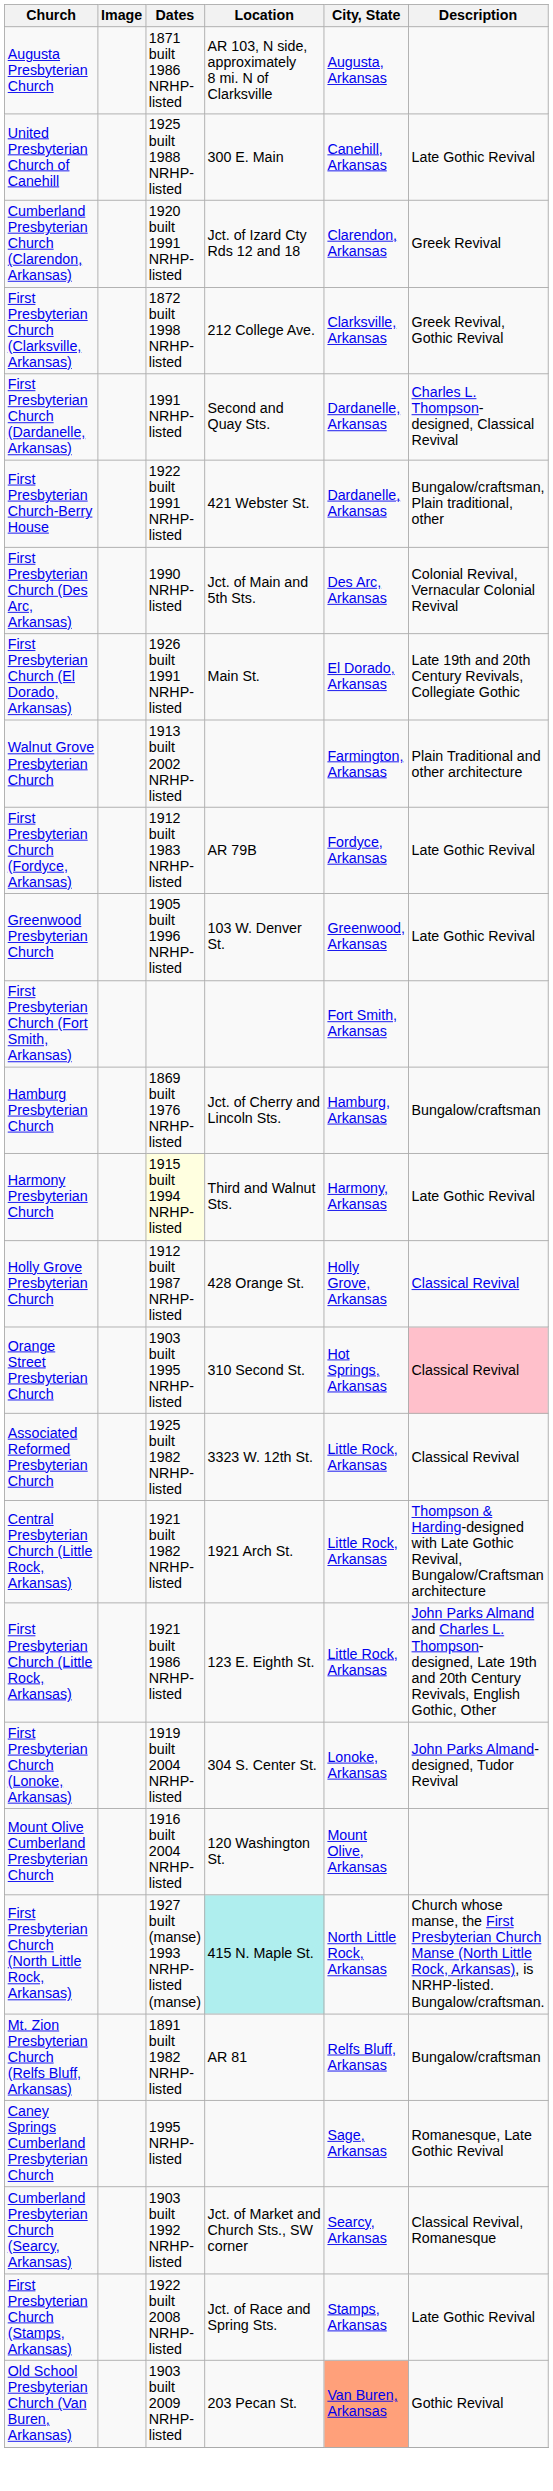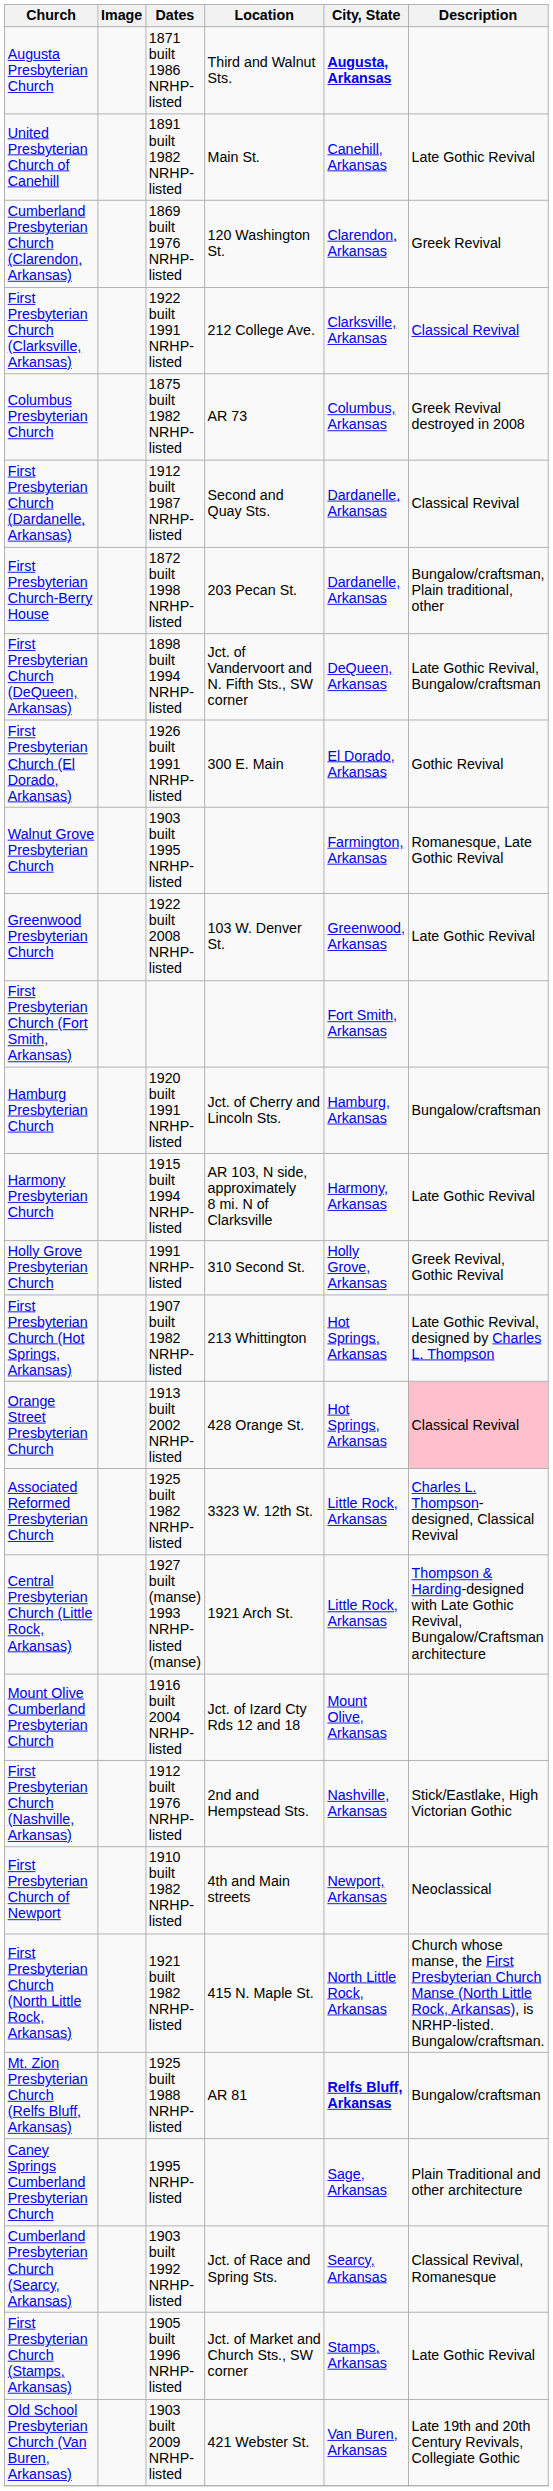Augusta Presbyterian Church | Location: AR 103, N side, approximately 8 mi. N of Clarksville -> Third and Walnut Sts.
Augusta Presbyterian Church | City, State: normal -> bold
United Presbyterian Church of Canehill | Dates: 1925 built 1988 NRHP-listed -> 1891 built 1982 NRHP-listed
United Presbyterian Church of Canehill | Location: 300 E. Main -> Main St.
Cumberland Presbyterian Church (Clarendon, Arkansas) | Dates: 1920 built 1991 NRHP-listed -> 1869 built 1976 NRHP-listed
Cumberland Presbyterian Church (Clarendon, Arkansas) | Location: Jct. of Izard Cty Rds 12 and 18 -> 120 Washington St.
First Presbyterian Church (Clarksville, Arkansas) | Dates: 1872 built 1998 NRHP-listed -> 1922 built 1991 NRHP-listed
First Presbyterian Church (Clarksville, Arkansas) | Description: Greek Revival, Gothic Revival -> Classical Revival
+ row: Columbus Presbyterian Church | 1875 built 1982 NRHP-listed | AR 73 | Columbus, Arkansas | Greek Revival destroyed in 2008
First Presbyterian Church (Dardanelle, Arkansas) | Dates: 1991 NRHP-listed -> 1912 built 1987 NRHP-listed
First Presbyterian Church (Dardanelle, Arkansas) | Description: Charles L. Thompson-designed, Classical Revival -> Classical Revival
First Presbyterian Church-Berry House | Dates: 1922 built 1991 NRHP-listed -> 1872 built 1998 NRHP-listed
First Presbyterian Church-Berry House | Location: 421 Webster St. -> 203 Pecan St.
+ row: First Presbyterian Church (DeQueen, Arkansas) | 1898 built 1994 NRHP-listed | Jct. of Vandervoort and N. Fifth Sts., SW corner | DeQueen, Arkansas | Late Gothic Revival, Bungalow/craftsman
- row: First Presbyterian Church (Des Arc, Arkansas) | 1990 NRHP-listed | Jct. of Main and 5th Sts. | Des Arc, Arkansas | Colonial Revival, Vernacular Colonial Revival
First Presbyterian Church (El Dorado, Arkansas) | Location: Main St. -> 300 E. Main
First Presbyterian Church (El Dorado, Arkansas) | Description: Late 19th and 20th Century Revivals, Collegiate Gothic -> Gothic Revival
Walnut Grove Presbyterian Church | Dates: 1913 built 2002 NRHP-listed -> 1903 built 1995 NRHP-listed
Walnut Grove Presbyterian Church | Description: Plain Traditional and other architecture -> Romanesque, Late Gothic Revival
- row: First Presbyterian Church (Fordyce, Arkansas) | 1912 built 1983 NRHP-listed | AR 79B | Fordyce, Arkansas | Late Gothic Revival
Greenwood Presbyterian Church | Dates: 1905 built 1996 NRHP-listed -> 1922 built 2008 NRHP-listed
Hamburg Presbyterian Church | Dates: 1869 built 1976 NRHP-listed -> 1920 built 1991 NRHP-listed
Harmony Presbyterian Church | Dates: lightyellow background -> no background
Harmony Presbyterian Church | Location: Third and Walnut Sts. -> AR 103, N side, approximately 8 mi. N of Clarksville
Holly Grove Presbyterian Church | Dates: 1912 built 1987 NRHP-listed -> 1991 NRHP-listed
Holly Grove Presbyterian Church | Location: 428 Orange St. -> 310 Second St.
Holly Grove Presbyterian Church | Description: Classical Revival -> Greek Revival, Gothic Revival
+ row: First Presbyterian Church (Hot Springs, Arkansas) | 1907 built 1982 NRHP-listed | 213 Whittington | Hot Springs, Arkansas | Late Gothic Revival, designed by Charles L. Thompson
Orange Street Presbyterian Church | Dates: 1903 built 1995 NRHP-listed -> 1913 built 2002 NRHP-listed
Orange Street Presbyterian Church | Location: 310 Second St. -> 428 Orange St.
Associated Reformed Presbyterian Church | Description: Classical Revival -> Charles L. Thompson-designed, Classical Revival
Central Presbyterian Church (Little Rock, Arkansas) | Dates: 1921 built 1982 NRHP-listed -> 1927 built (manse) 1993 NRHP-listed (manse)
- row: First Presbyterian Church (Little Rock, Arkansas) | 1921 built 1986 NRHP-listed | 123 E. Eighth St. | Little Rock, Arkansas | John Parks Almand and Charles L. Thompson-designed, Late 19th and 20th Century Revivals, English Gothic, Other
- row: First Presbyterian Church (Lonoke, Arkansas) | 1919 built 2004 NRHP-listed | 304 S. Center St. | Lonoke, Arkansas | John Parks Almand-designed, Tudor Revival
Mount Olive Cumberland Presbyterian Church | Location: 120 Washington St. -> Jct. of Izard Cty Rds 12 and 18
+ row: First Presbyterian Church (Nashville, Arkansas) | 1912 built 1976 NRHP-listed | 2nd and Hempstead Sts. | Nashville, Arkansas | Stick/Eastlake, High Victorian Gothic
+ row: First Presbyterian Church of Newport | 1910 built 1982 NRHP-listed | 4th and Main streets | Newport, Arkansas | Neoclassical
First Presbyterian Church (North Little Rock, Arkansas) | Dates: 1927 built (manse) 1993 NRHP-listed (manse) -> 1921 built 1982 NRHP-listed
First Presbyterian Church (North Little Rock, Arkansas) | Location: paleturquoise background -> no background
Mt. Zion Presbyterian Church (Relfs Bluff, Arkansas) | Dates: 1891 built 1982 NRHP-listed -> 1925 built 1988 NRHP-listed
Mt. Zion Presbyterian Church (Relfs Bluff, Arkansas) | City, State: normal -> bold
Caney Springs Cumberland Presbyterian Church | Description: Romanesque, Late Gothic Revival -> Plain Traditional and other architecture
Cumberland Presbyterian Church (Searcy, Arkansas) | Location: Jct. of Market and Church Sts., SW corner -> Jct. of Race and Spring Sts.
First Presbyterian Church (Stamps, Arkansas) | Dates: 1922 built 2008 NRHP-listed -> 1905 built 1996 NRHP-listed
First Presbyterian Church (Stamps, Arkansas) | Location: Jct. of Race and Spring Sts. -> Jct. of Market and Church Sts., SW corner
Old School Presbyterian Church (Van Buren, Arkansas) | Location: 203 Pecan St. -> 421 Webster St.
Old School Presbyterian Church (Van Buren, Arkansas) | City, State: lightsalmon background -> no background
Old School Presbyterian Church (Van Buren, Arkansas) | Description: Gothic Revival -> Late 19th and 20th Century Revivals, Collegiate Gothic
